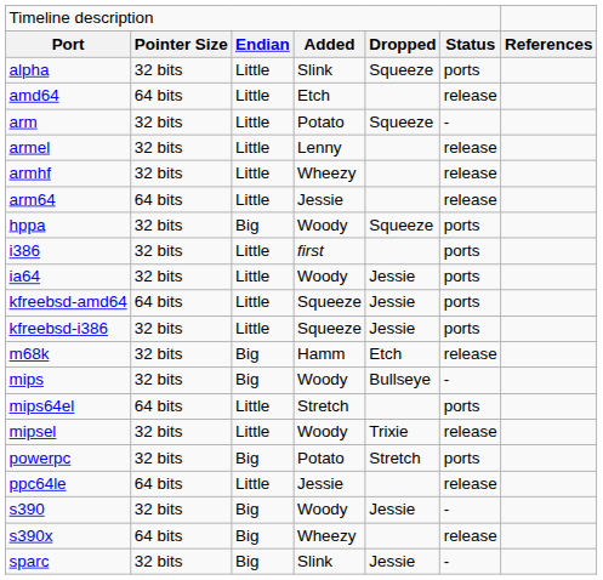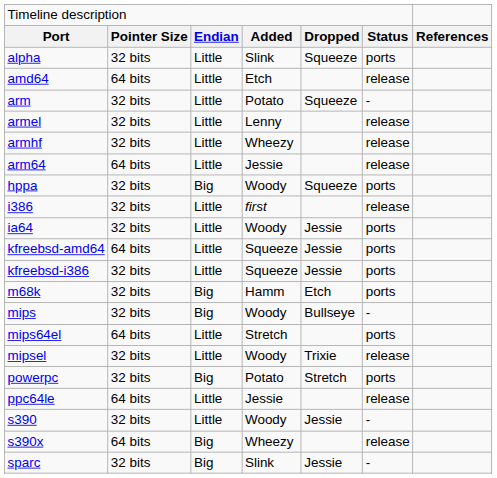i386 | column 6: ports -> release
m68k | column 6: release -> ports
s390 | column 3: Big -> Little
